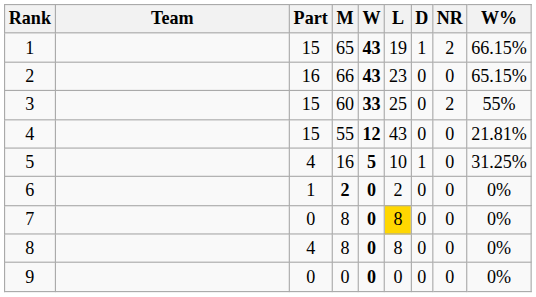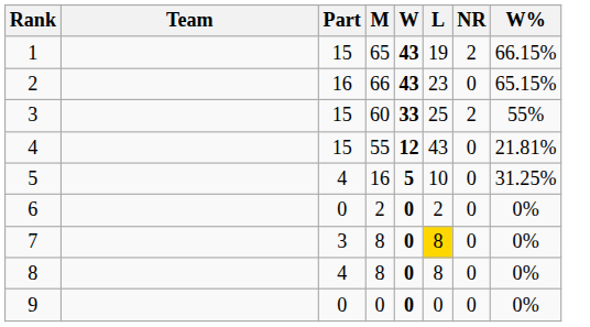- column: D | 1 | 0 | 0 | 0 | 1 | 0 | 0 | 0 | 0
6 | Part: 1 -> 0
6 | M: bold -> normal
7 | Part: 0 -> 3
